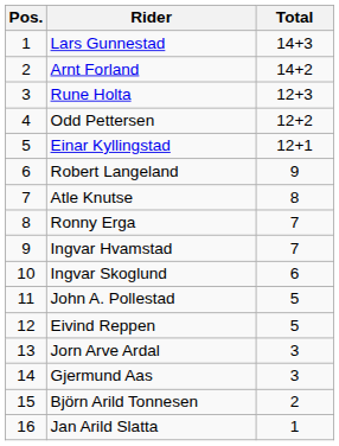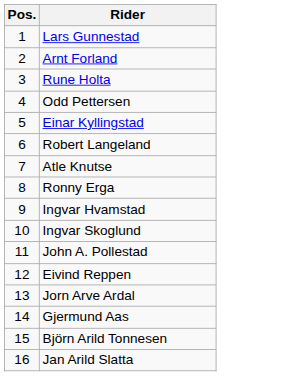- column: Total | 14+3 | 14+2 | 12+3 | 12+2 | 12+1 | 9 | 8 | 7 | 7 | 6 | 5 | 5 | 3 | 3 | 2 | 1
